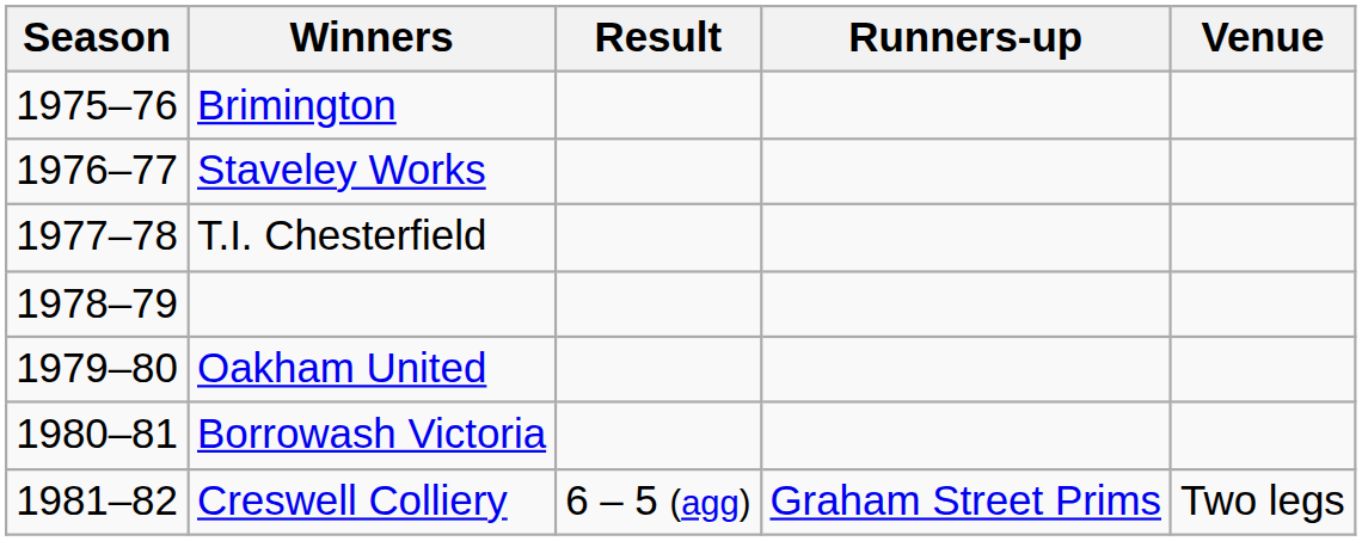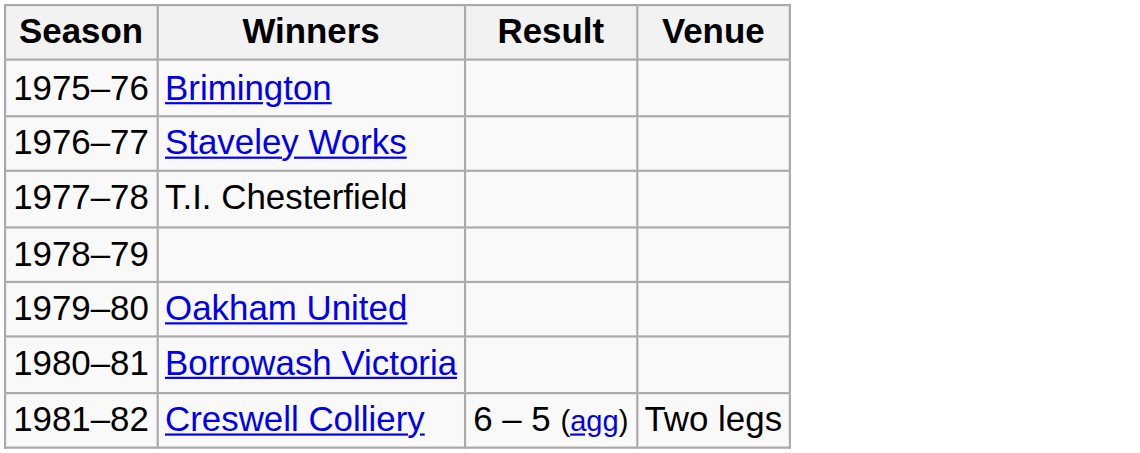- column: Runners-up | Graham Street Prims
